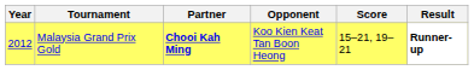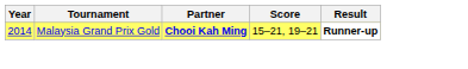- column: Opponent | Koo Kien Keat Tan Boon Heong
Malaysia Grand Prix Gold | Year: 2012 -> 2014
